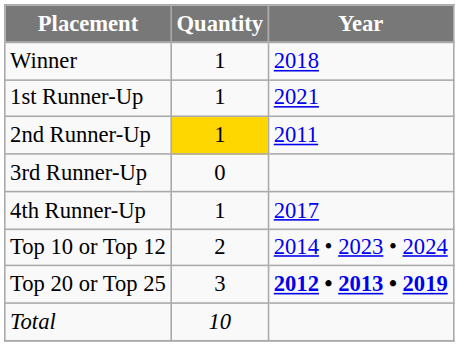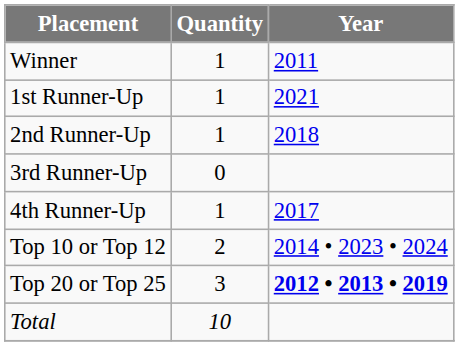Winner | Year: 2018 -> 2011
2nd Runner-Up | Quantity: gold background -> no background
2nd Runner-Up | Year: 2011 -> 2018
